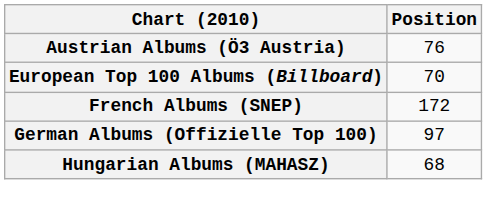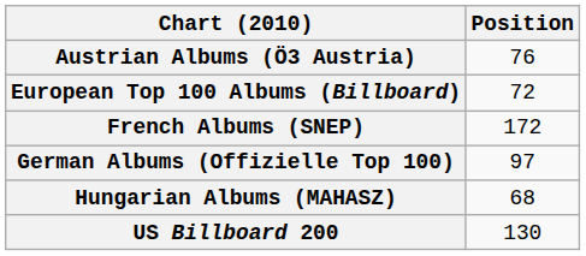European Top 100 Albums (Billboard) | Position: 70 -> 72
+ row: US Billboard 200 | 130
